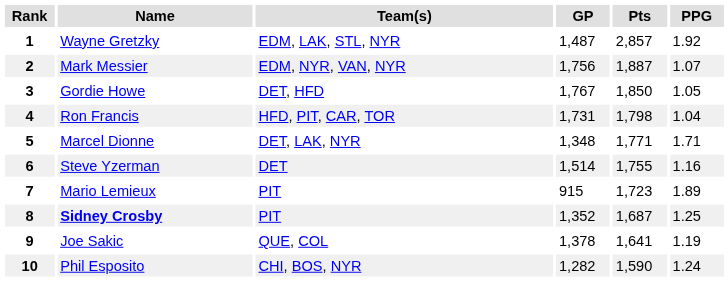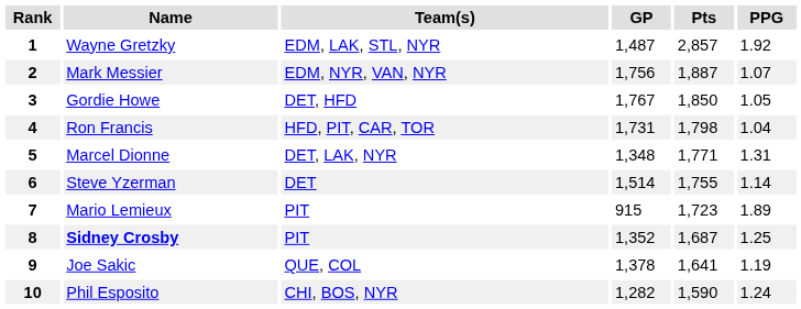5 | PPG: 1.71 -> 1.31
6 | PPG: 1.16 -> 1.14
